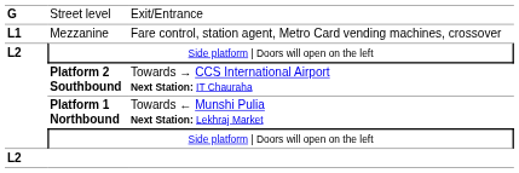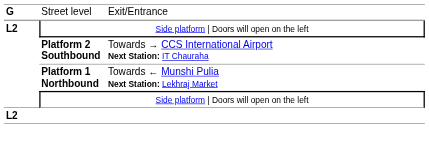- row: L1 | Mezzanine | Fare control, station agent, Metro Card vending machines, crossover
